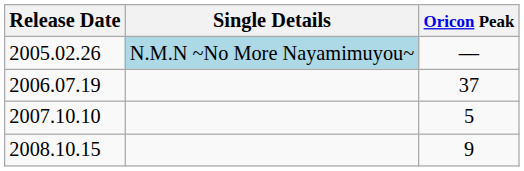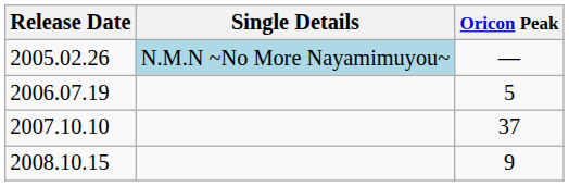2006.07.19 | Oricon Peak: 37 -> 5
2007.10.10 | Oricon Peak: 5 -> 37
